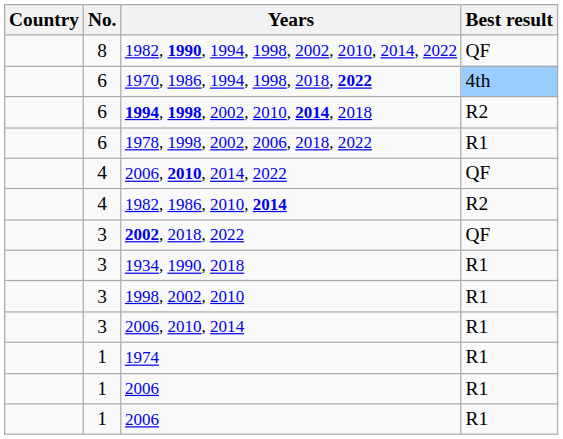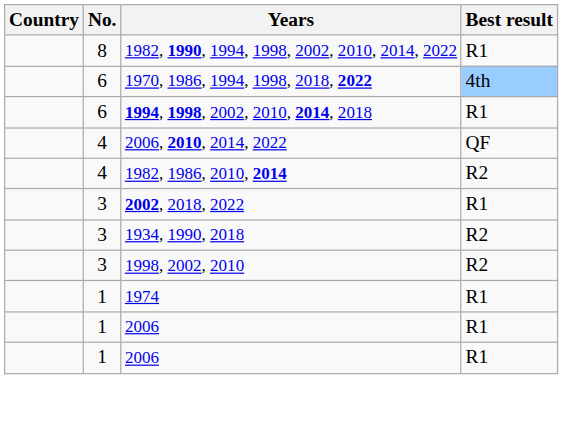1982, 1990, 1994, 1998, 2002, 2010, 2014, 2022 | Best result: QF -> R1
1994, 1998, 2002, 2010, 2014, 2018 | Best result: R2 -> R1
- row: 6 | 1978, 1998, 2002, 2006, 2018, 2022 | R1
2002, 2018, 2022 | Best result: QF -> R1
1934, 1990, 2018 | Best result: R1 -> R2
1998, 2002, 2010 | Best result: R1 -> R2
- row: 3 | 2006, 2010, 2014 | R1
